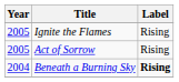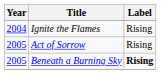Ignite the Flames | Year: 2005 -> 2004
Beneath a Burning Sky | Year: 2004 -> 2005
